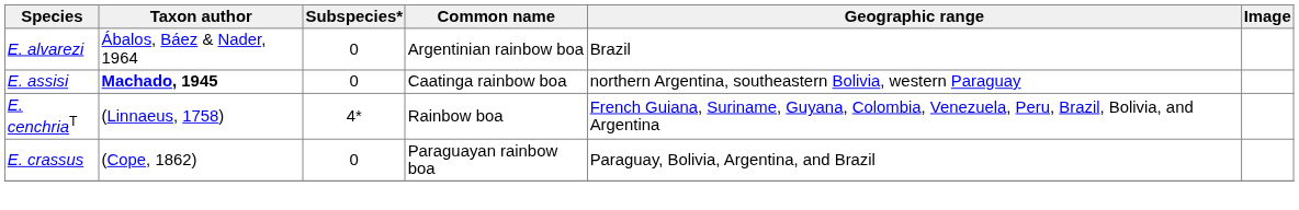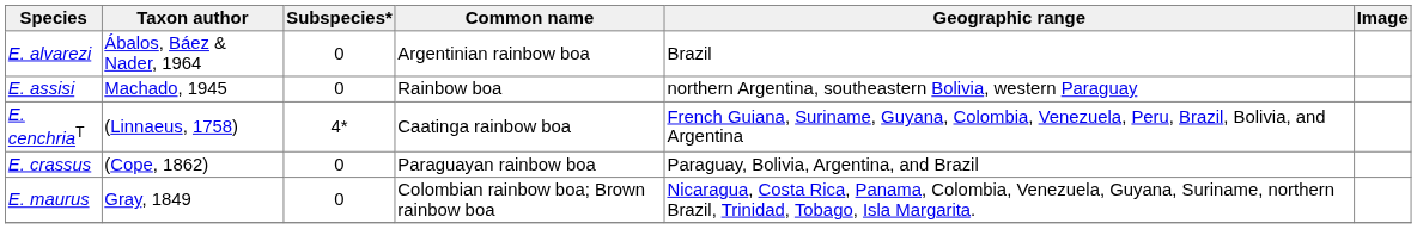E. assisi | Taxon author: bold -> normal
E. assisi | Common name: Caatinga rainbow boa -> Rainbow boa
E. cenchriaT | Common name: Rainbow boa -> Caatinga rainbow boa
+ row: E. maurus | Gray, 1849 | 0 | Colombian rainbow boa; Brown rainbow boa | Nicaragua, Costa Rica, Panama, Colombia, Venezuela, Guyana, Suriname, northern Brazil, Trinidad, Tobago, Isla Margarita.
